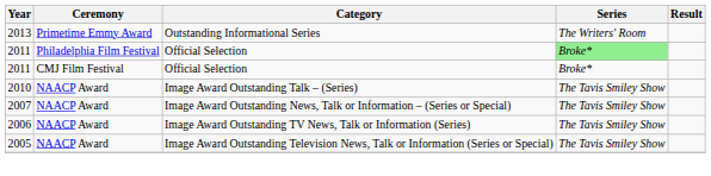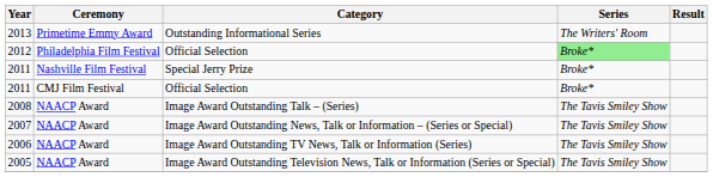Philadelphia Film Festival / Official Selection | Year: 2011 -> 2012
+ row: 2011 | Nashville Film Festival | Special Jerry Prize | Broke*
Image Award Outstanding Talk – (Series) | Year: 2010 -> 2008
